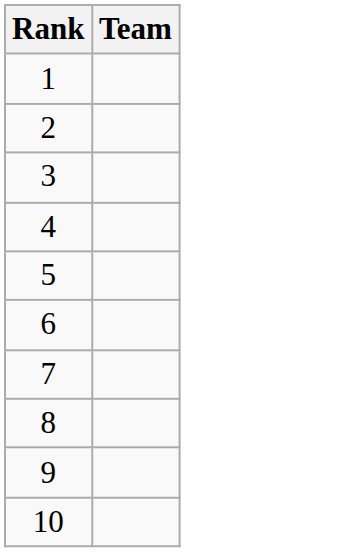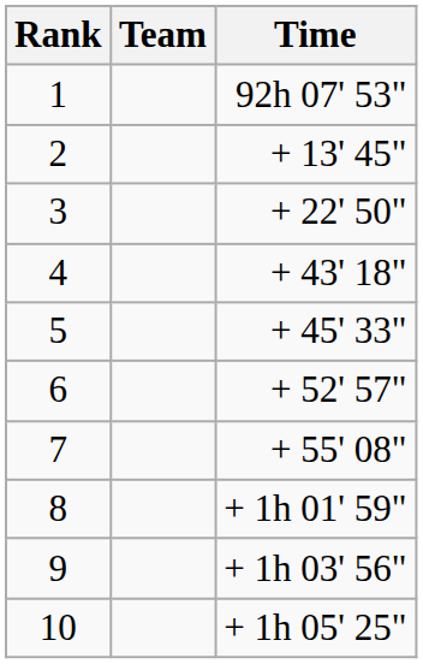+ column: Time | 92h 07' 53" | + 13' 45" | + 22' 50" | + 43' 18" | + 45' 33" | + 52' 57" | + 55' 08" | + 1h 01' 59" | + 1h 03' 56" | + 1h 05' 25"
